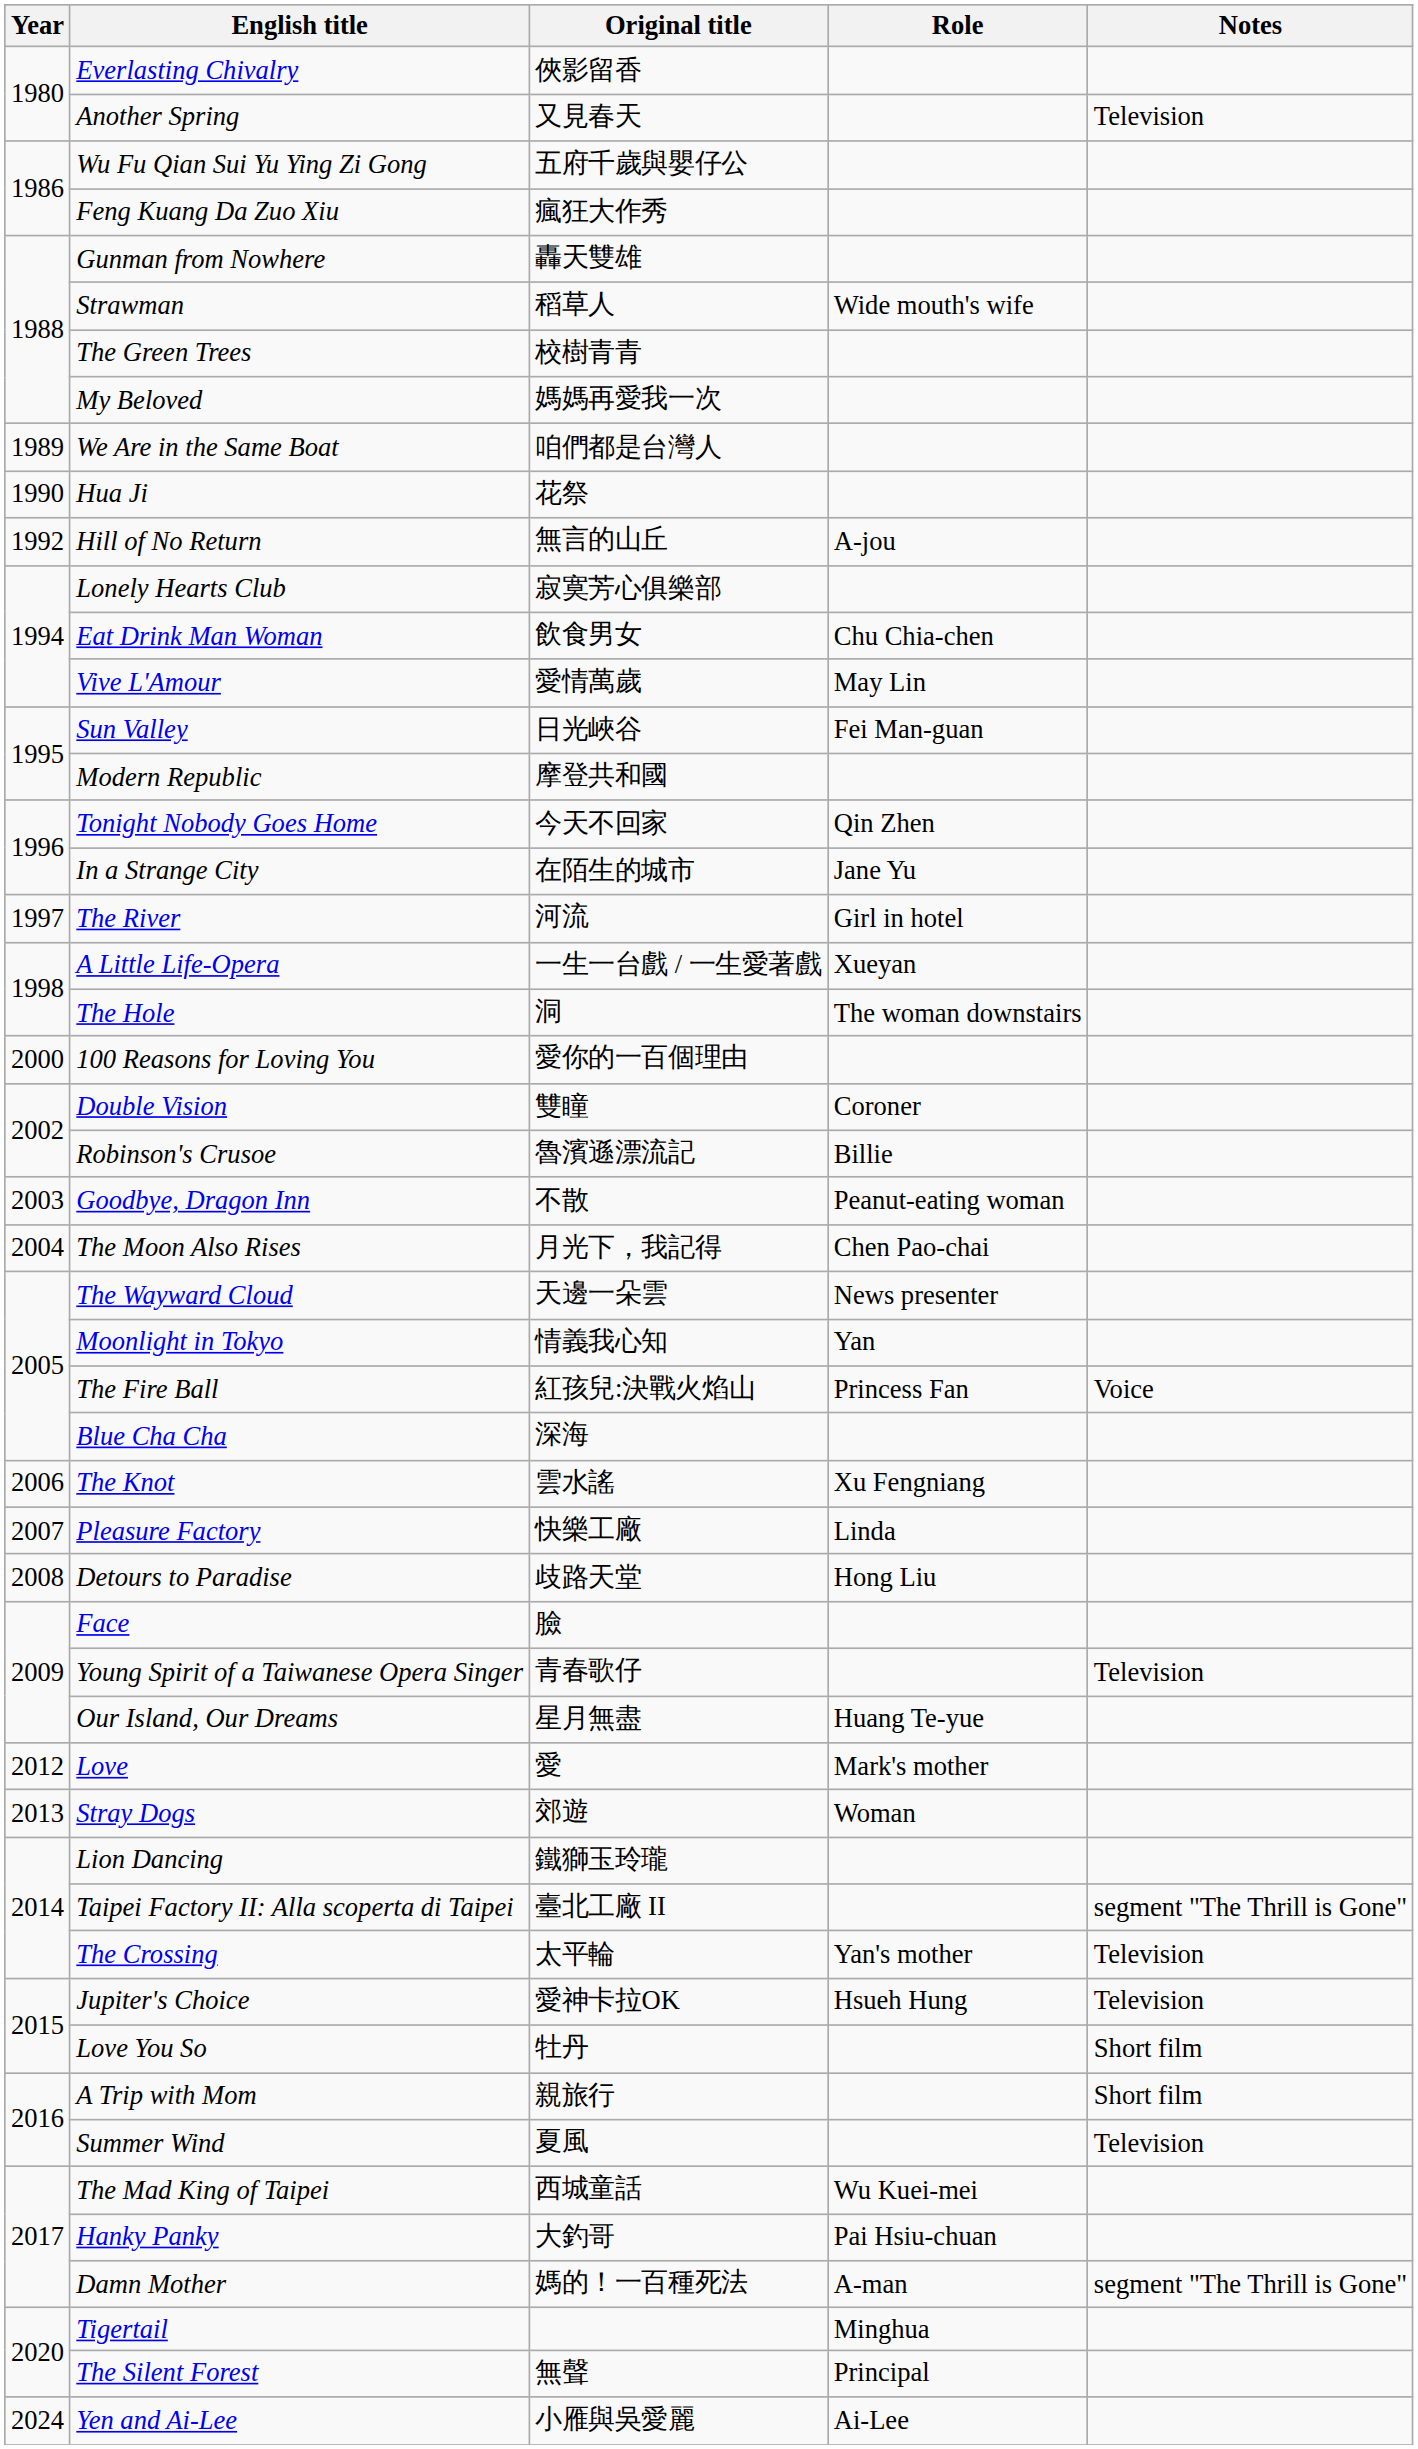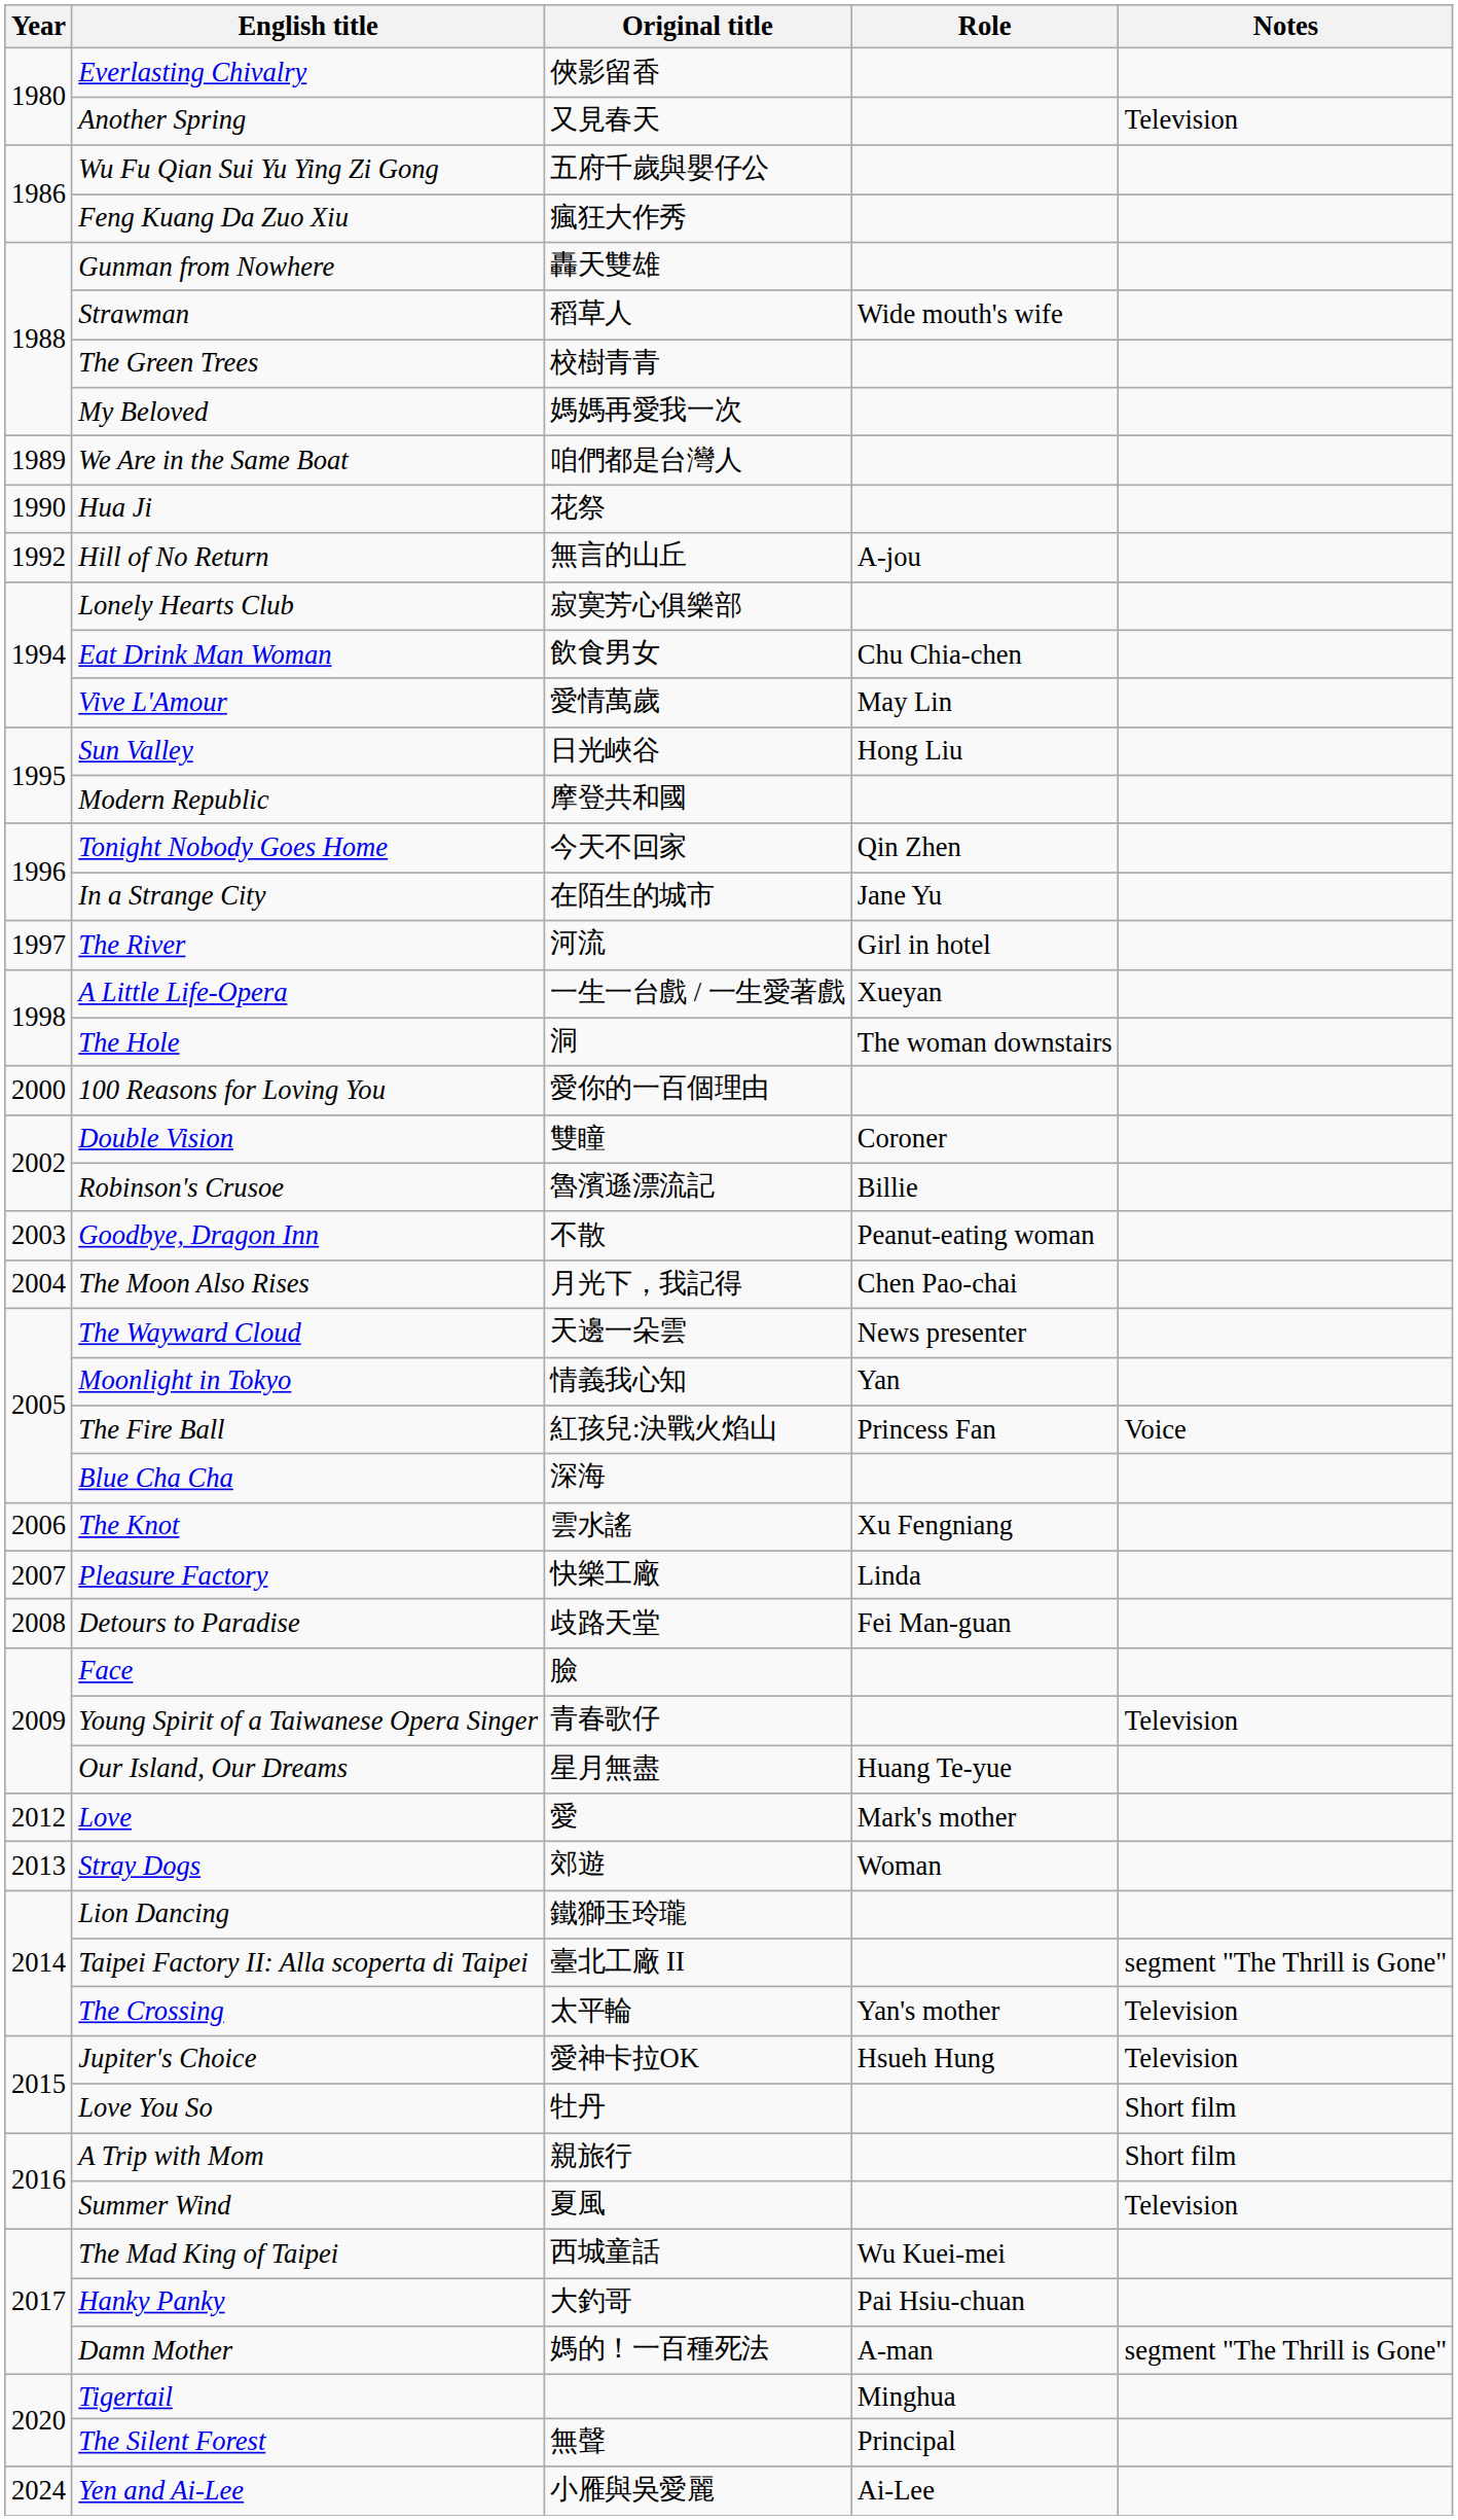Sun Valley | Role: Fei Man-guan -> Hong Liu
Detours to Paradise | Role: Hong Liu -> Fei Man-guan
